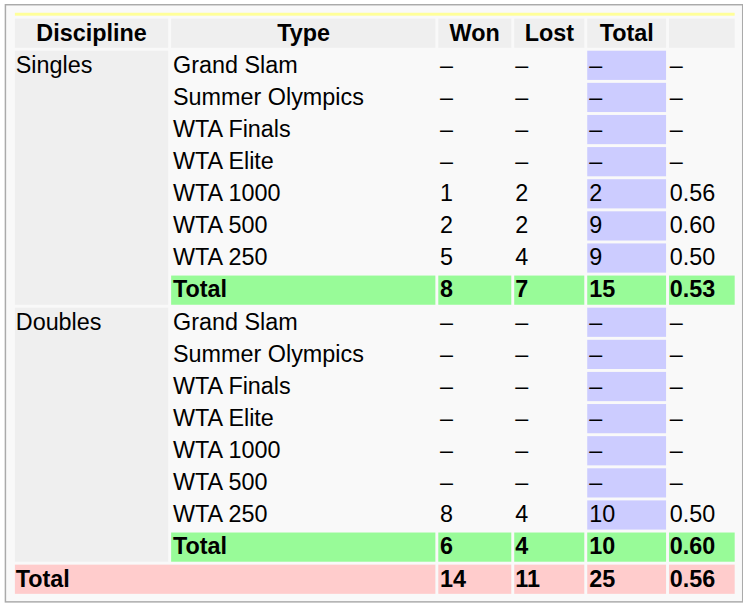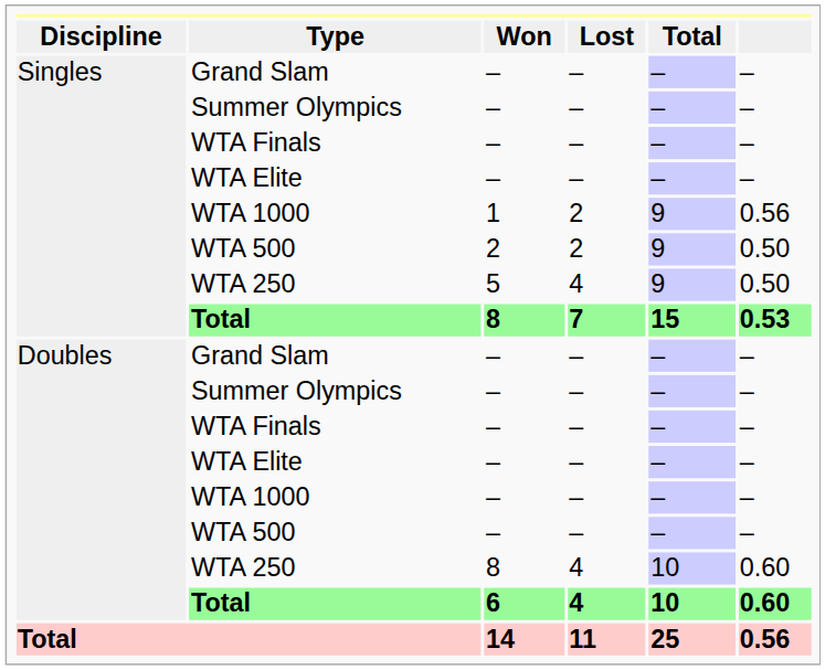Singles / WTA 1000 | Total: 2 -> 9
Singles / WTA 500 | column 6: 0.60 -> 0.50
Doubles / WTA 250 | column 6: 0.50 -> 0.60
